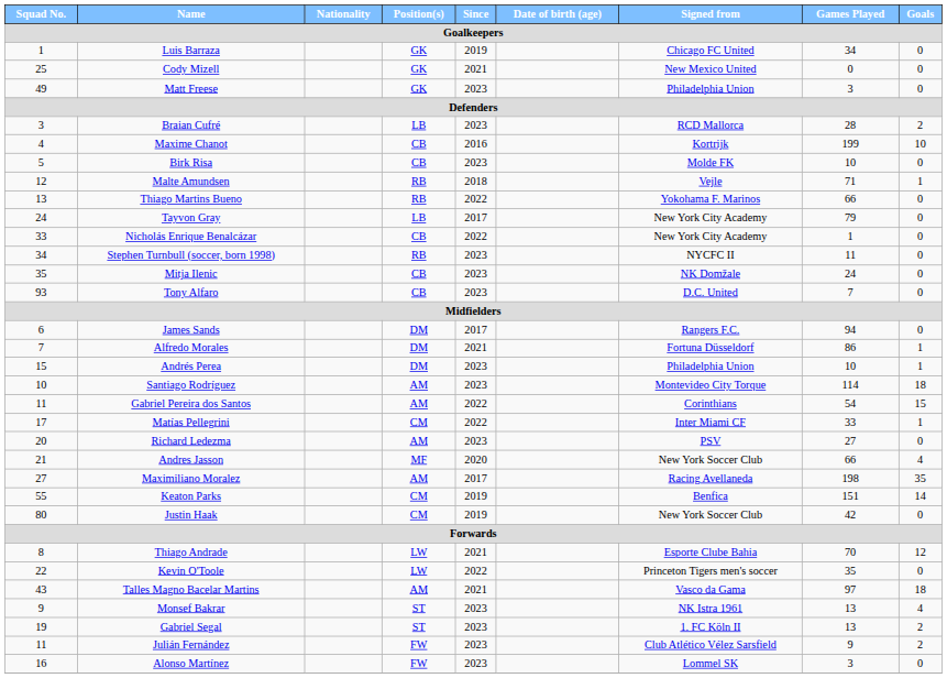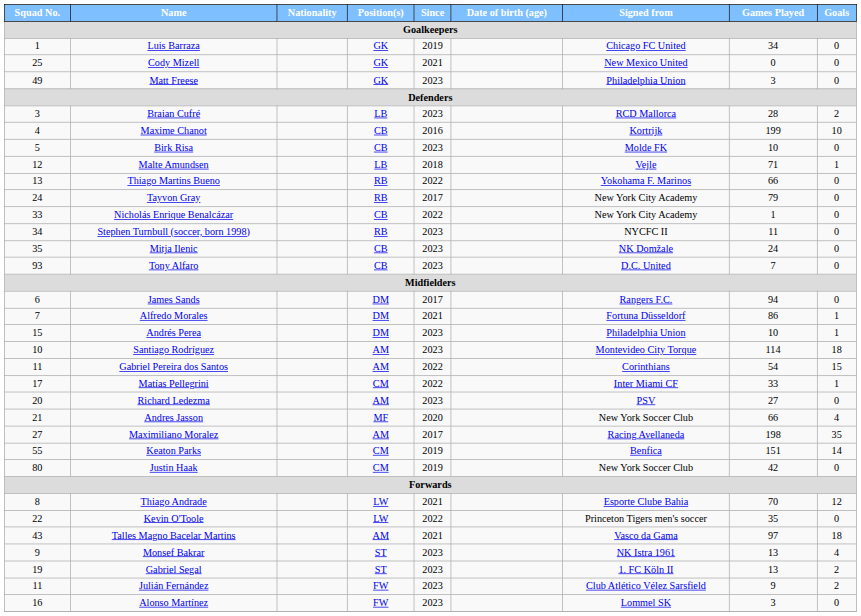Malte Amundsen | Position(s): RB -> LB
Tayvon Gray | Position(s): LB -> RB
